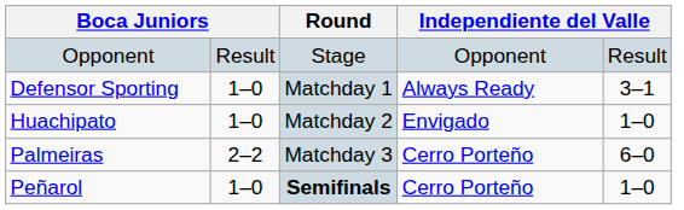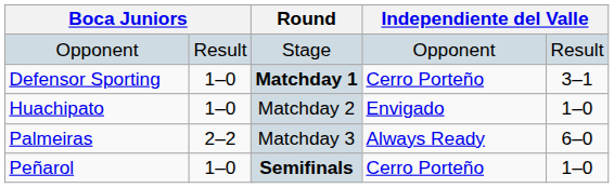Defensor Sporting | Round: normal -> bold
Defensor Sporting | column 5: Always Ready -> Cerro Porteño
Palmeiras | column 5: Cerro Porteño -> Always Ready
